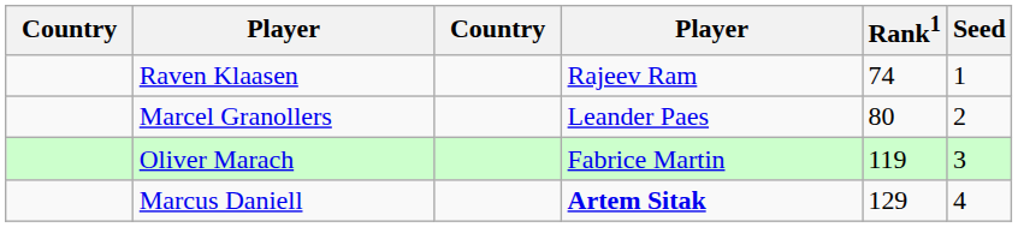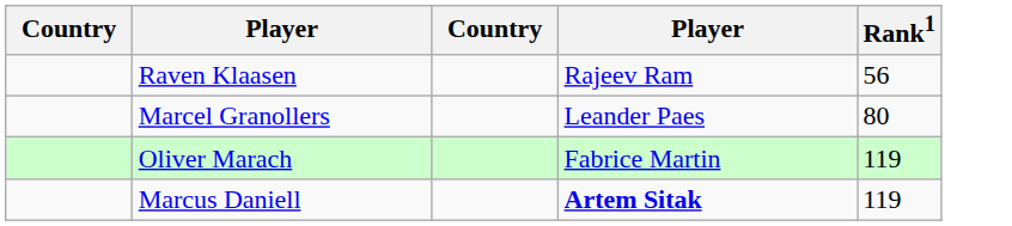- column: Seed | 1 | 2 | 3 | 4
Raven Klaasen | Rank1: 74 -> 56
Marcus Daniell | Rank1: 129 -> 119
